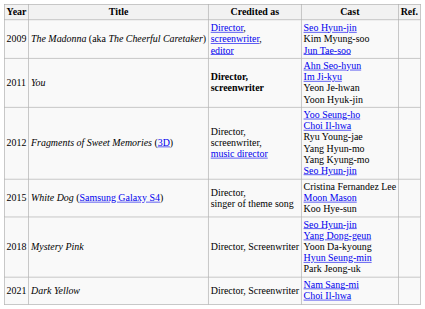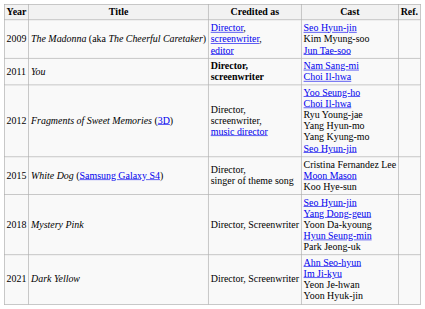You | Cast: Ahn Seo-hyun Im Ji-kyu Yeon Je-hwan Yoon Hyuk-jin -> Nam Sang-mi Choi Il-hwa
Dark Yellow | Cast: Nam Sang-mi Choi Il-hwa -> Ahn Seo-hyun Im Ji-kyu Yeon Je-hwan Yoon Hyuk-jin
